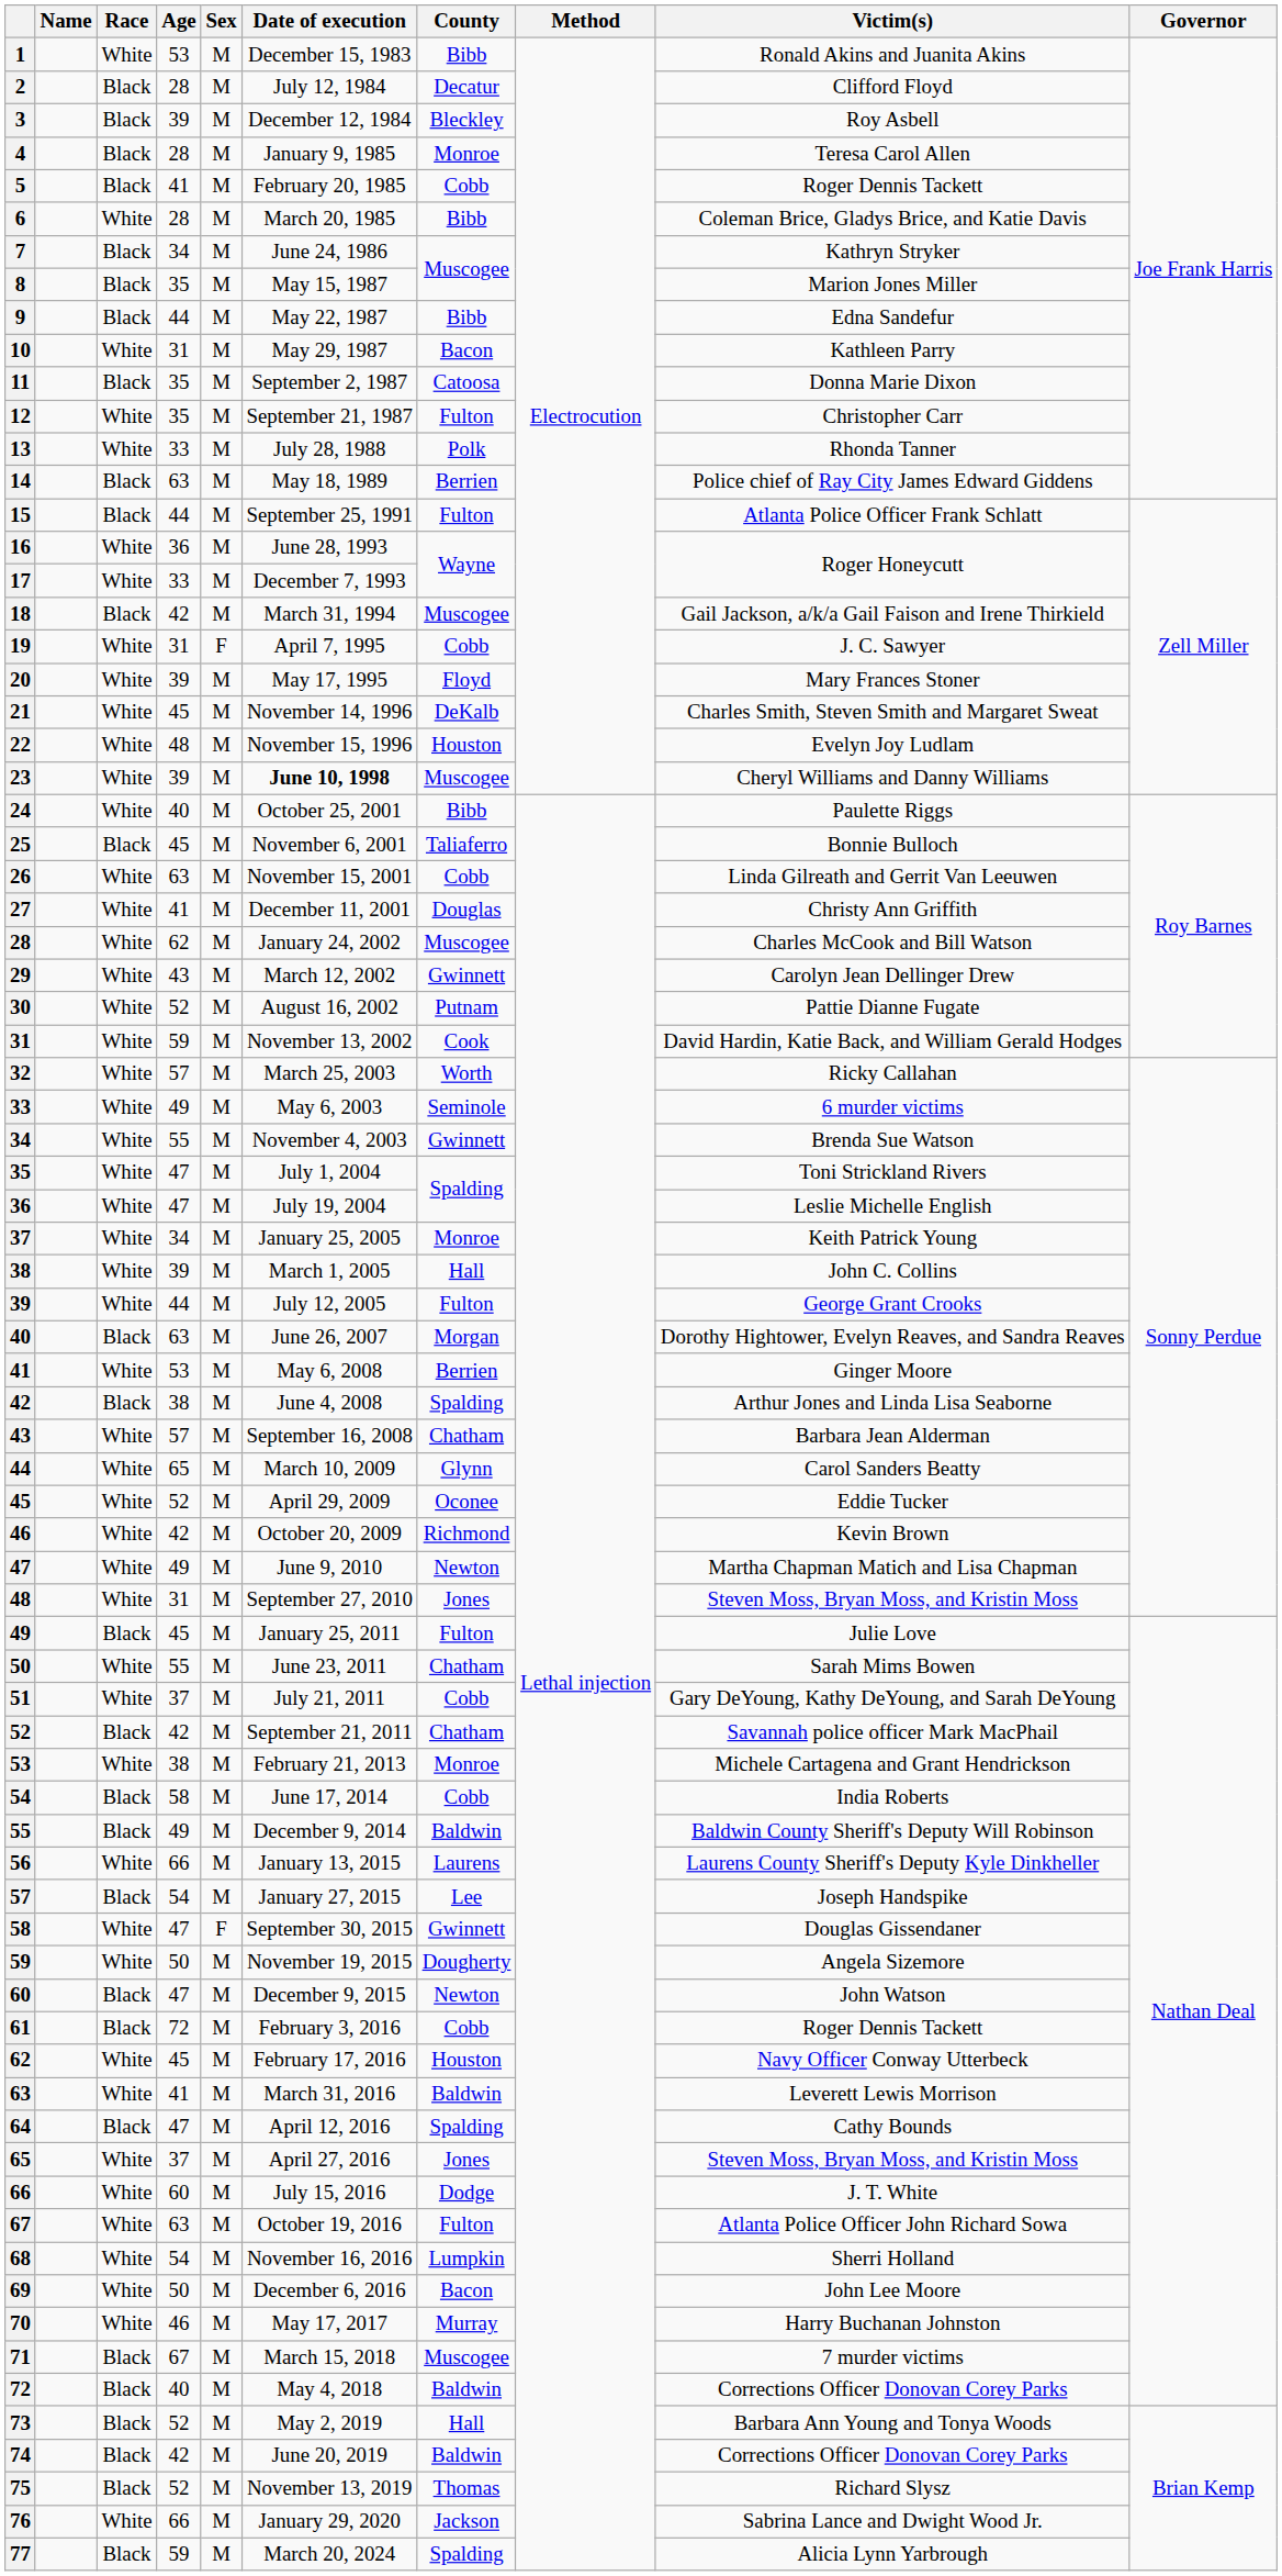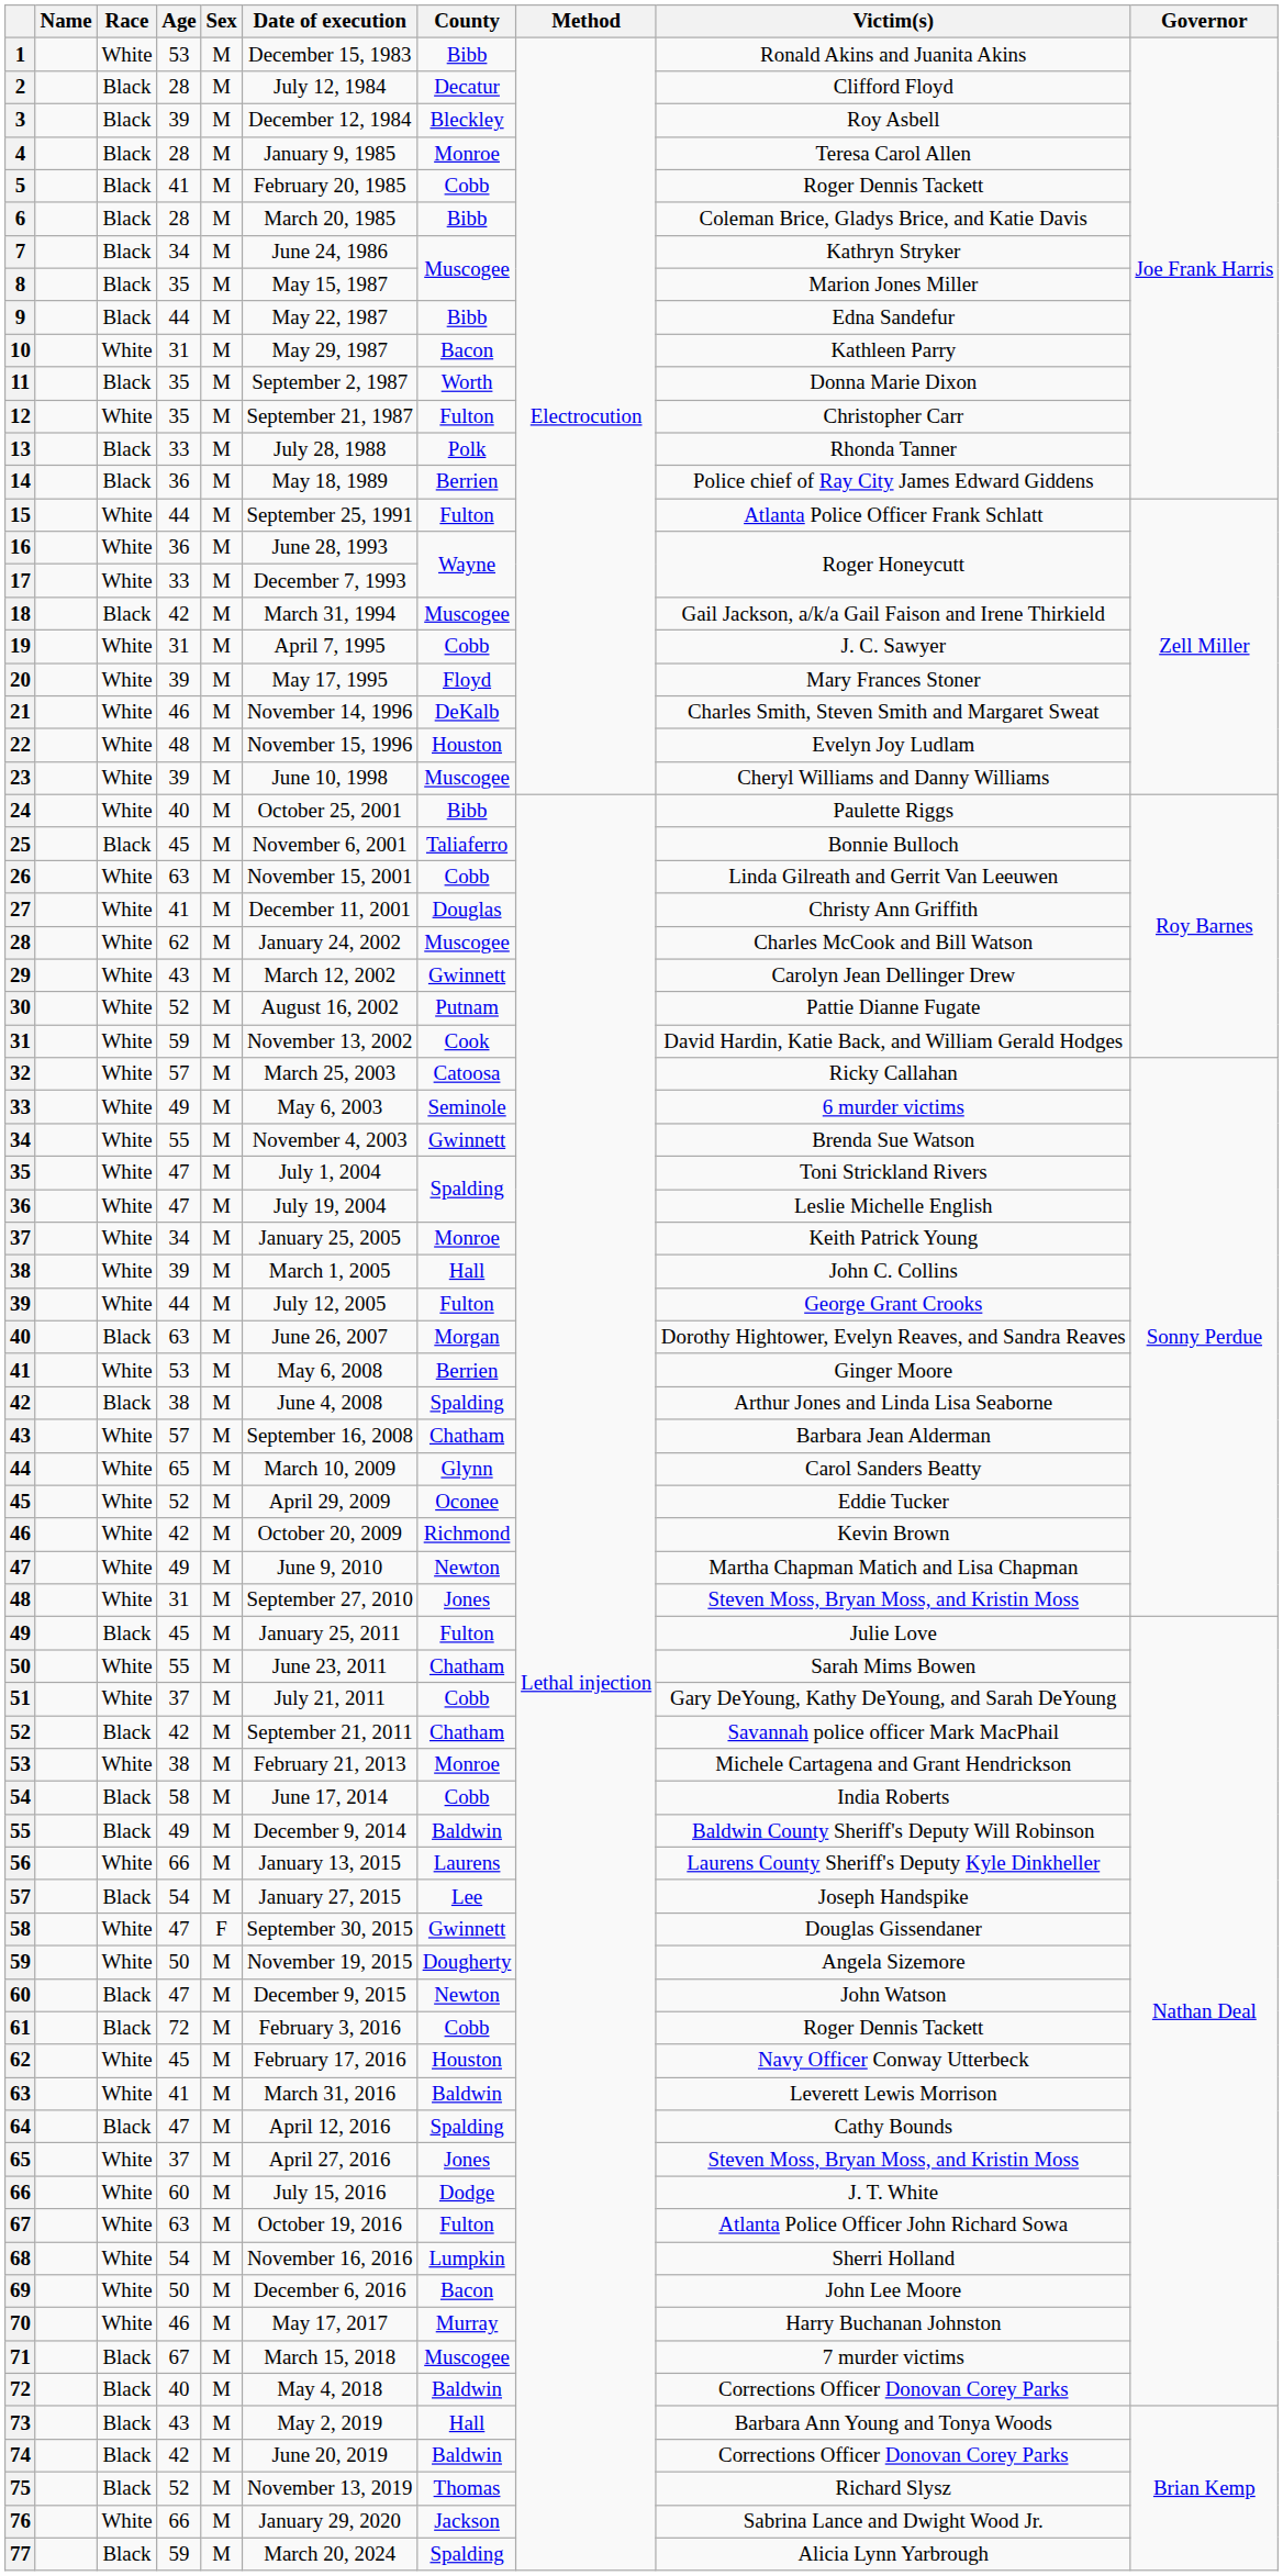6 | Race: White -> Black
11 | County: Catoosa -> Worth
13 | Race: White -> Black
14 | Age: 63 -> 36
15 | Race: Black -> White
19 | Sex: F -> M
21 | Age: 45 -> 46
23 | Date of execution: bold -> normal
32 | County: Worth -> Catoosa
73 | Age: 52 -> 43
